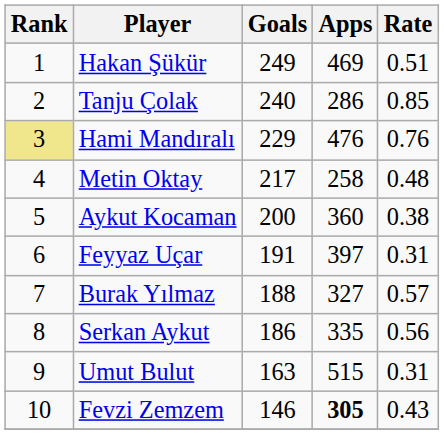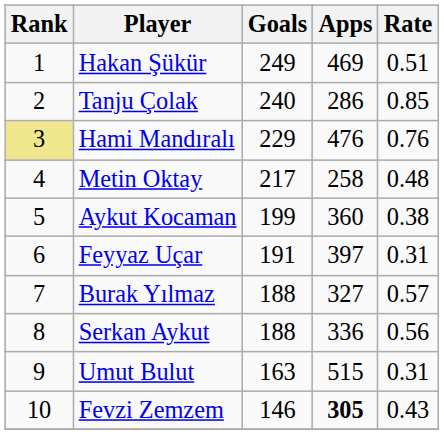Aykut Kocaman | Goals: 200 -> 199
Serkan Aykut | Goals: 186 -> 188
Serkan Aykut | Apps: 335 -> 336
